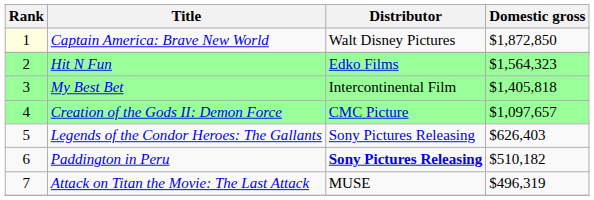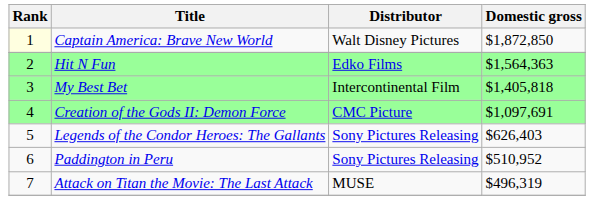Hit N Fun | Domestic gross: $1,564,323 -> $1,564,363
Creation of the Gods II: Demon Force | Domestic gross: $1,097,657 -> $1,097,691
Paddington in Peru | Distributor: bold -> normal
Paddington in Peru | Domestic gross: $510,182 -> $510,952
